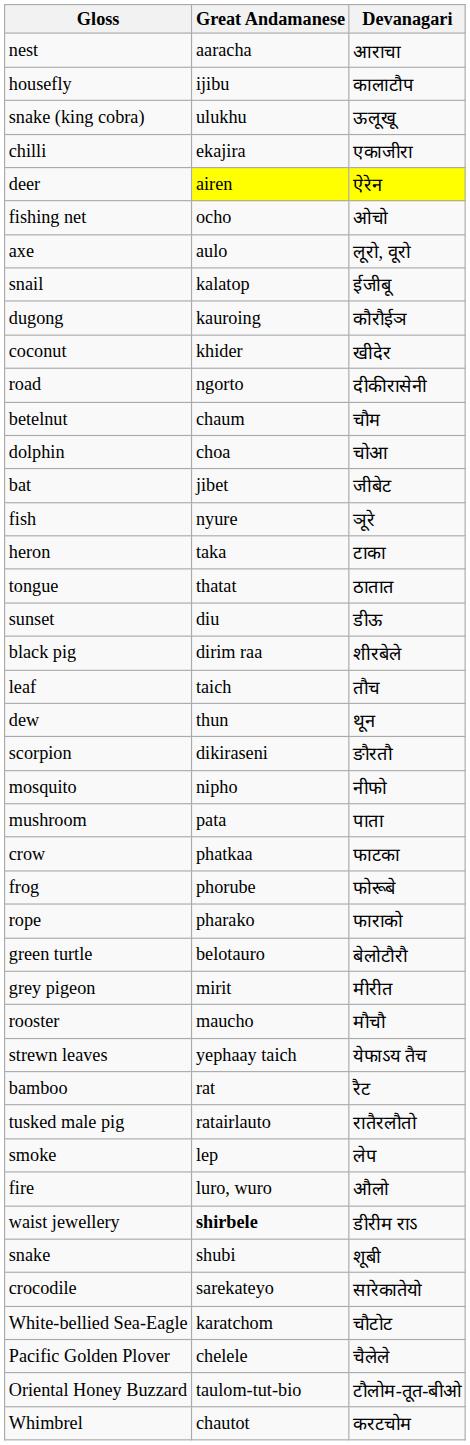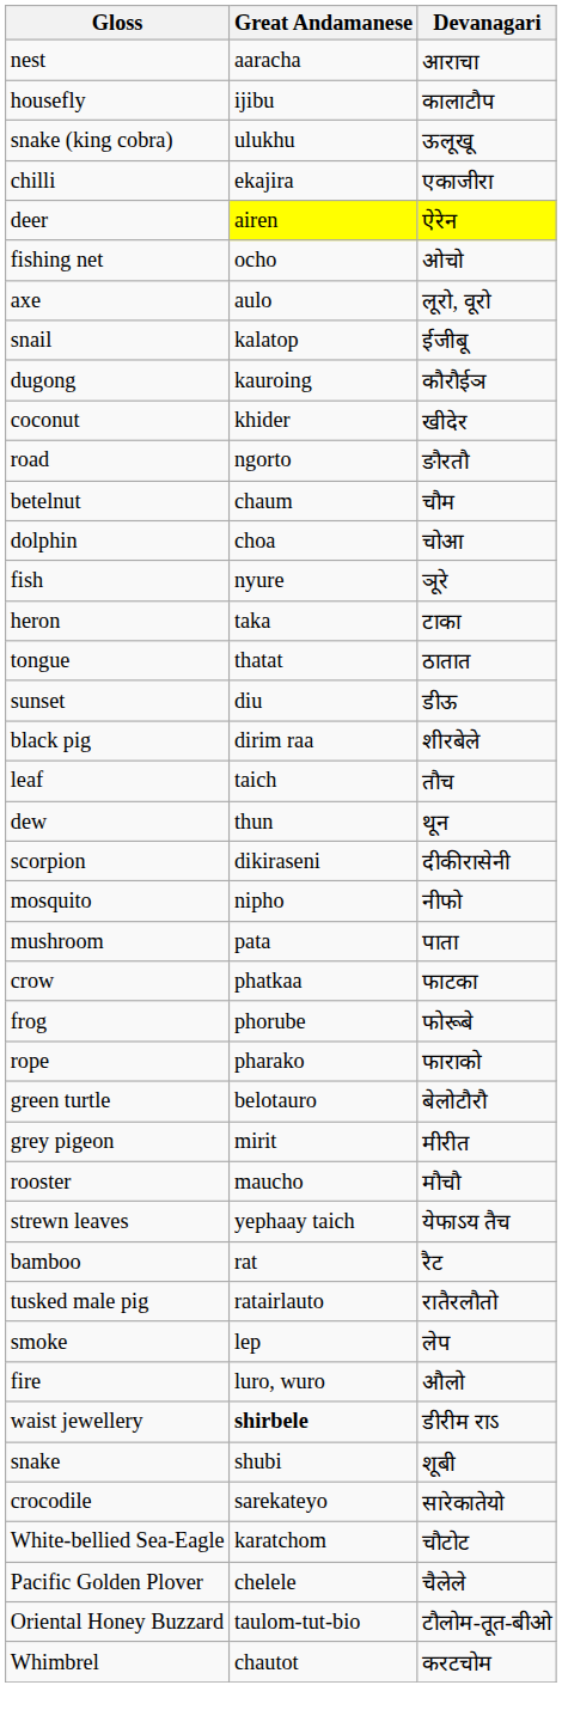road | Devanagari: दीकीरासेनी -> ङौरतौ
- row: bat | jibet | जीबेट
scorpion | Devanagari: ङौरतौ -> दीकीरासेनी
